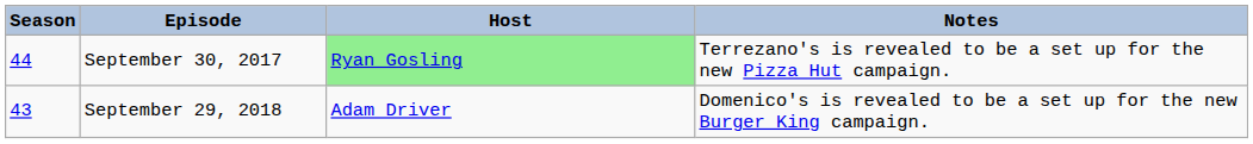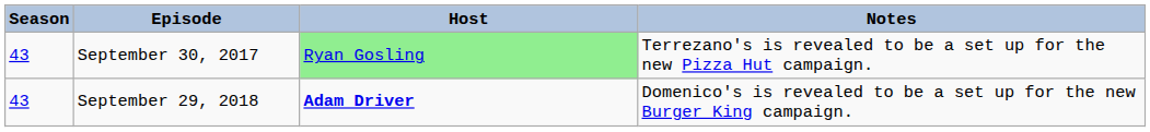September 30, 2017 | Season: 44 -> 43
September 29, 2018 | Host: normal -> bold
